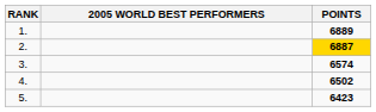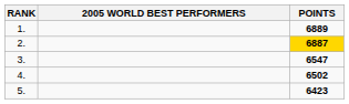3. | POINTS: 6574 -> 6547
